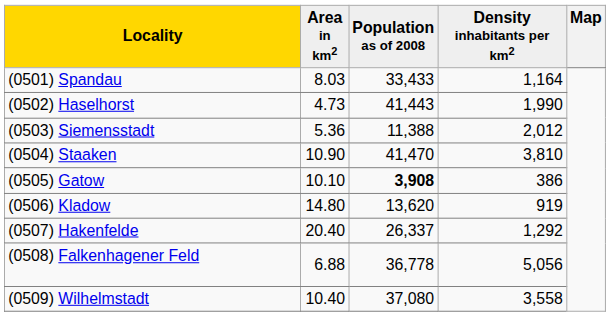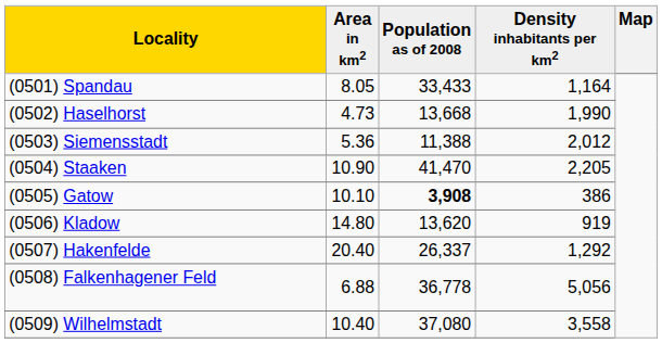(0501) Spandau | Area in km2: 8.03 -> 8.05
(0502) Haselhorst | Population as of 2008: 41,443 -> 13,668
(0504) Staaken | Density inhabitants per km2: 3,810 -> 2,205
